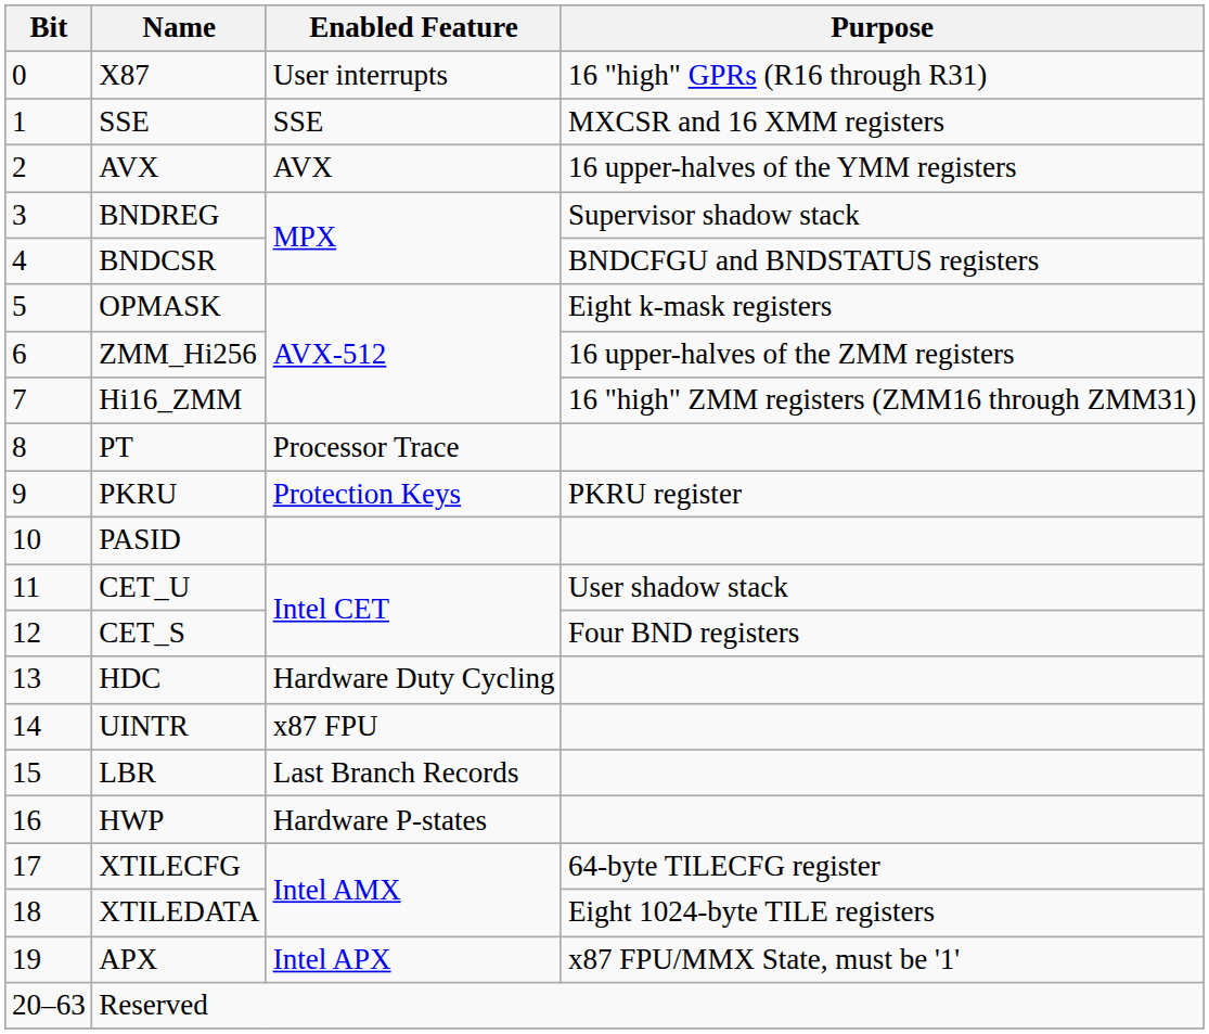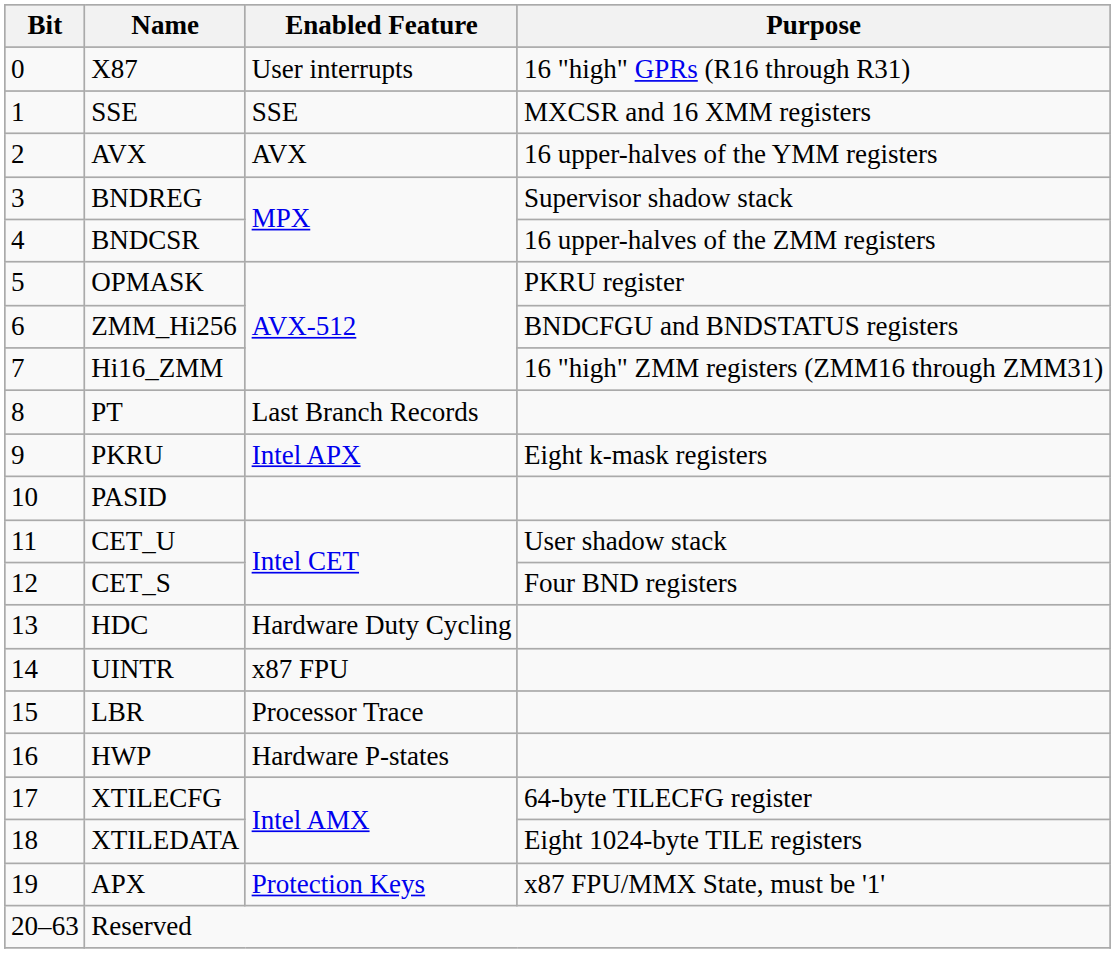BNDCSR | Purpose: BNDCFGU and BNDSTATUS registers -> 16 upper-halves of the ZMM registers
OPMASK | Purpose: Eight k-mask registers -> PKRU register
ZMM_Hi256 | Purpose: 16 upper-halves of the ZMM registers -> BNDCFGU and BNDSTATUS registers
PT | Enabled Feature: Processor Trace -> Last Branch Records
PKRU | Enabled Feature: Protection Keys -> Intel APX
PKRU | Purpose: PKRU register -> Eight k-mask registers
LBR | Enabled Feature: Last Branch Records -> Processor Trace
APX | Enabled Feature: Intel APX -> Protection Keys
